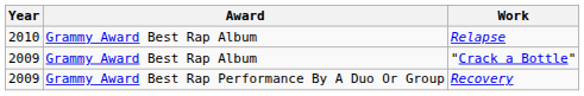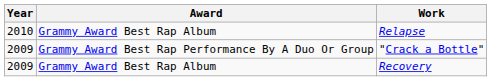"Crack a Bottle" | Award: Grammy Award Best Rap Album -> Grammy Award Best Rap Performance By A Duo Or Group
Recovery | Award: Grammy Award Best Rap Performance By A Duo Or Group -> Grammy Award Best Rap Album
